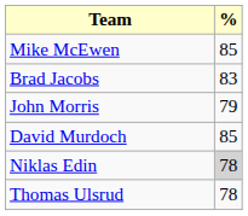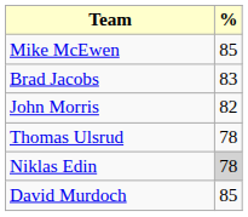John Morris | %: 79 -> 82
rows swapped: David Murdoch <-> Thomas Ulsrud
